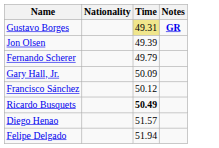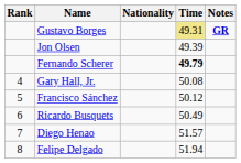+ column: Rank | 4 | 5 | 6 | 7 | 8
Fernando Scherer | Time: normal -> bold
Gary Hall, Jr. | Time: 50.09 -> 50.08
Ricardo Busquets | Time: bold -> normal
